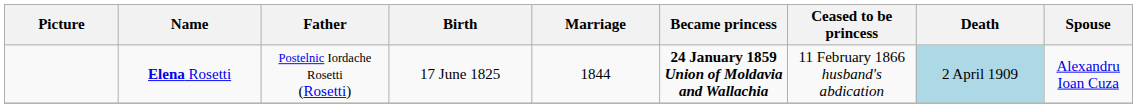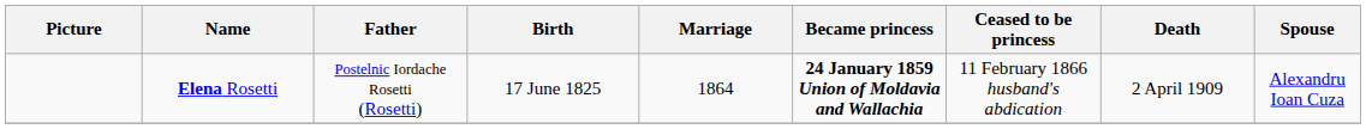Elena Rosetti | Marriage: 1844 -> 1864
Elena Rosetti | Death: lightblue background -> no background
